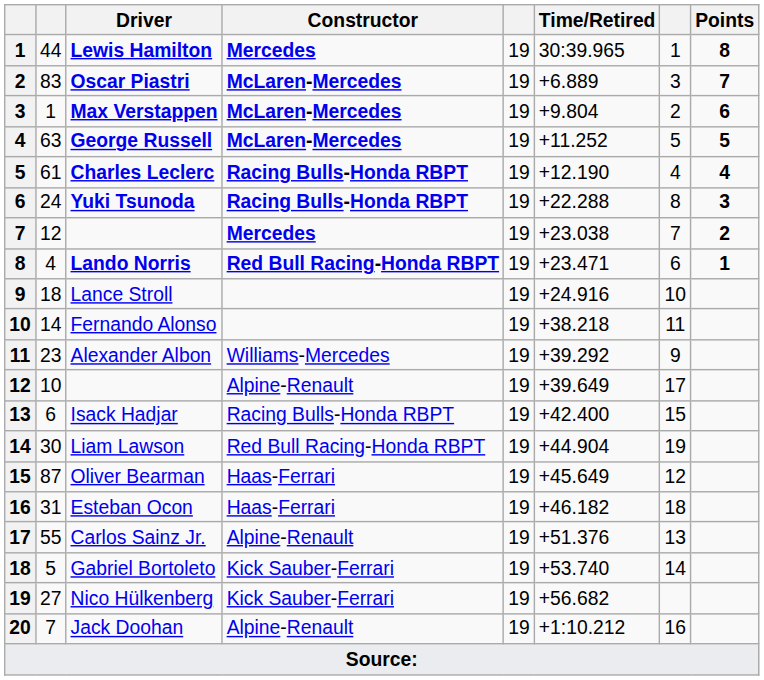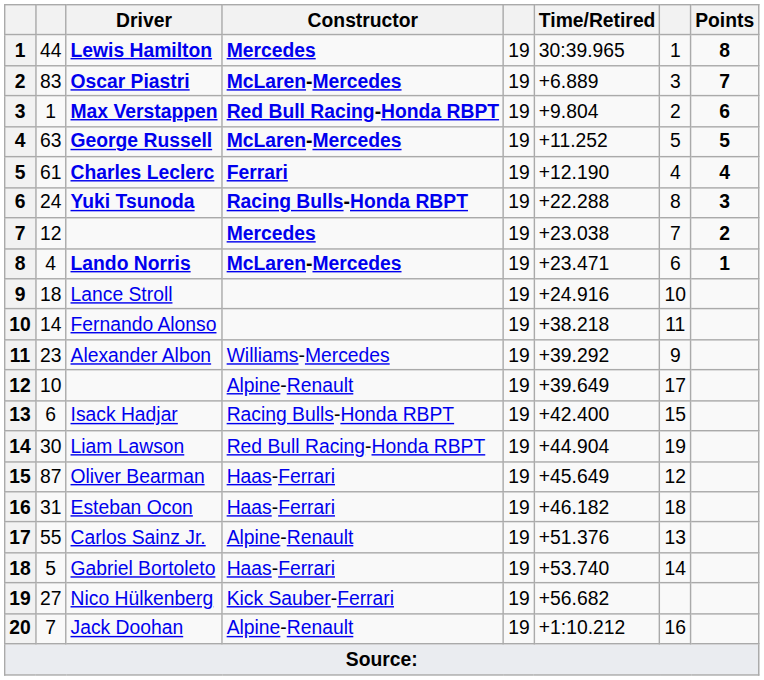Max Verstappen | Constructor: McLaren-Mercedes -> Red Bull Racing-Honda RBPT
Charles Leclerc | Constructor: Racing Bulls-Honda RBPT -> Ferrari
Lando Norris | Constructor: Red Bull Racing-Honda RBPT -> McLaren-Mercedes
Gabriel Bortoleto | Constructor: Kick Sauber-Ferrari -> Haas-Ferrari
